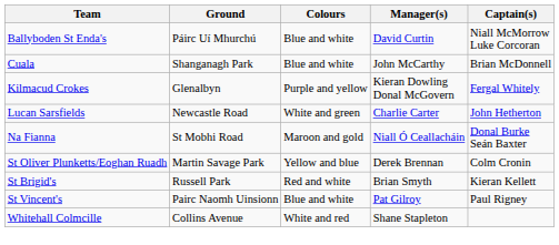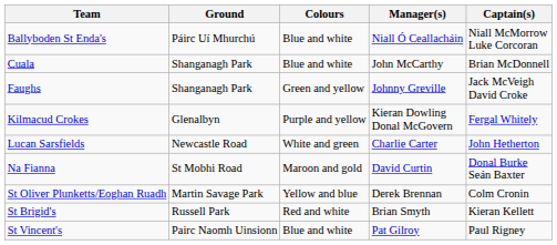Ballyboden St Enda's | Manager(s): David Curtin -> Niall Ó Ceallacháin
+ row: Faughs | Shanganagh Park | Green and yellow | Johnny Greville | Jack McVeigh David Croke
Na Fianna | Manager(s): Niall Ó Ceallacháin -> David Curtin
- row: Whitehall Colmcille | Collins Avenue | White and red | Shane Stapleton
